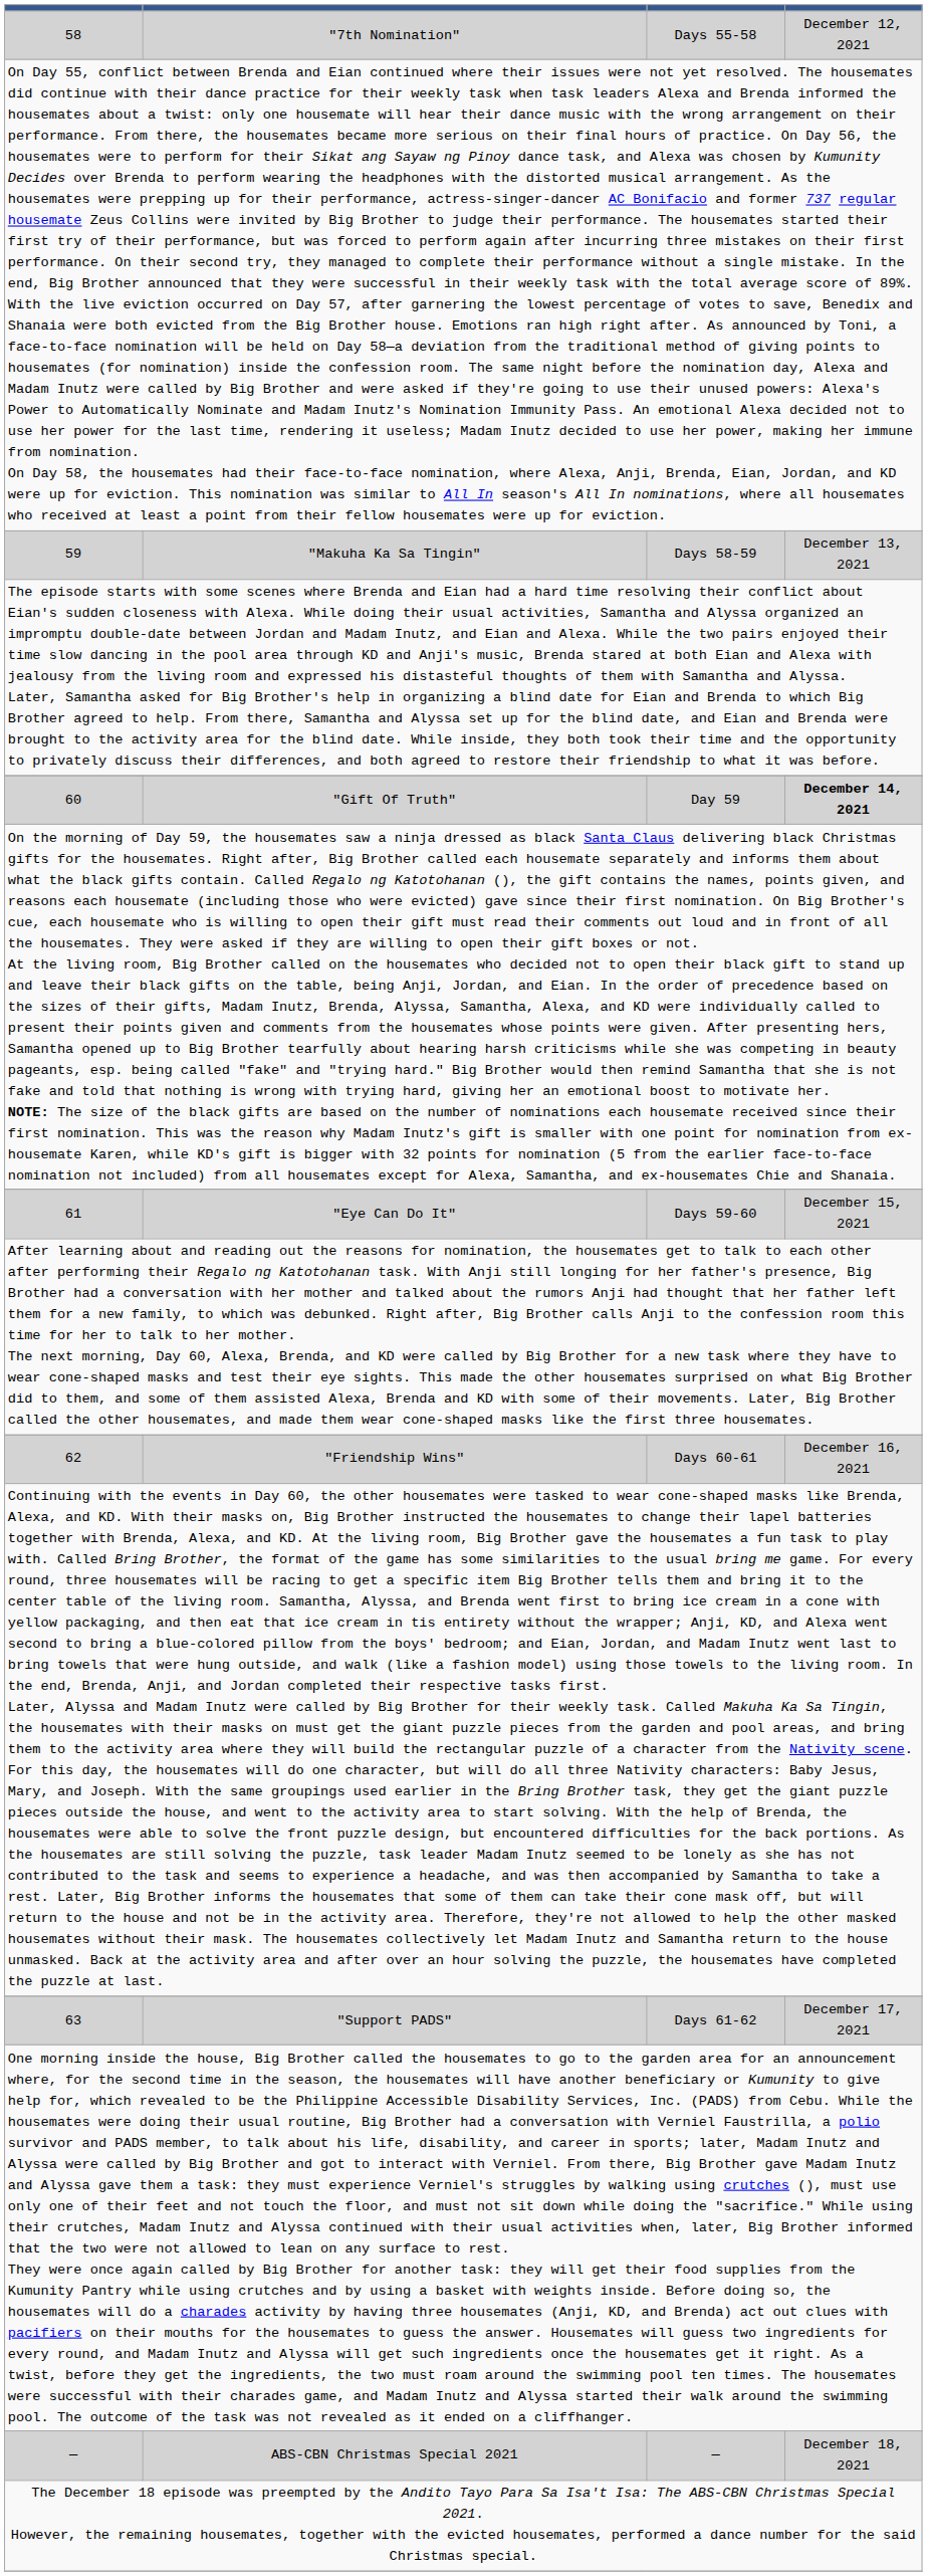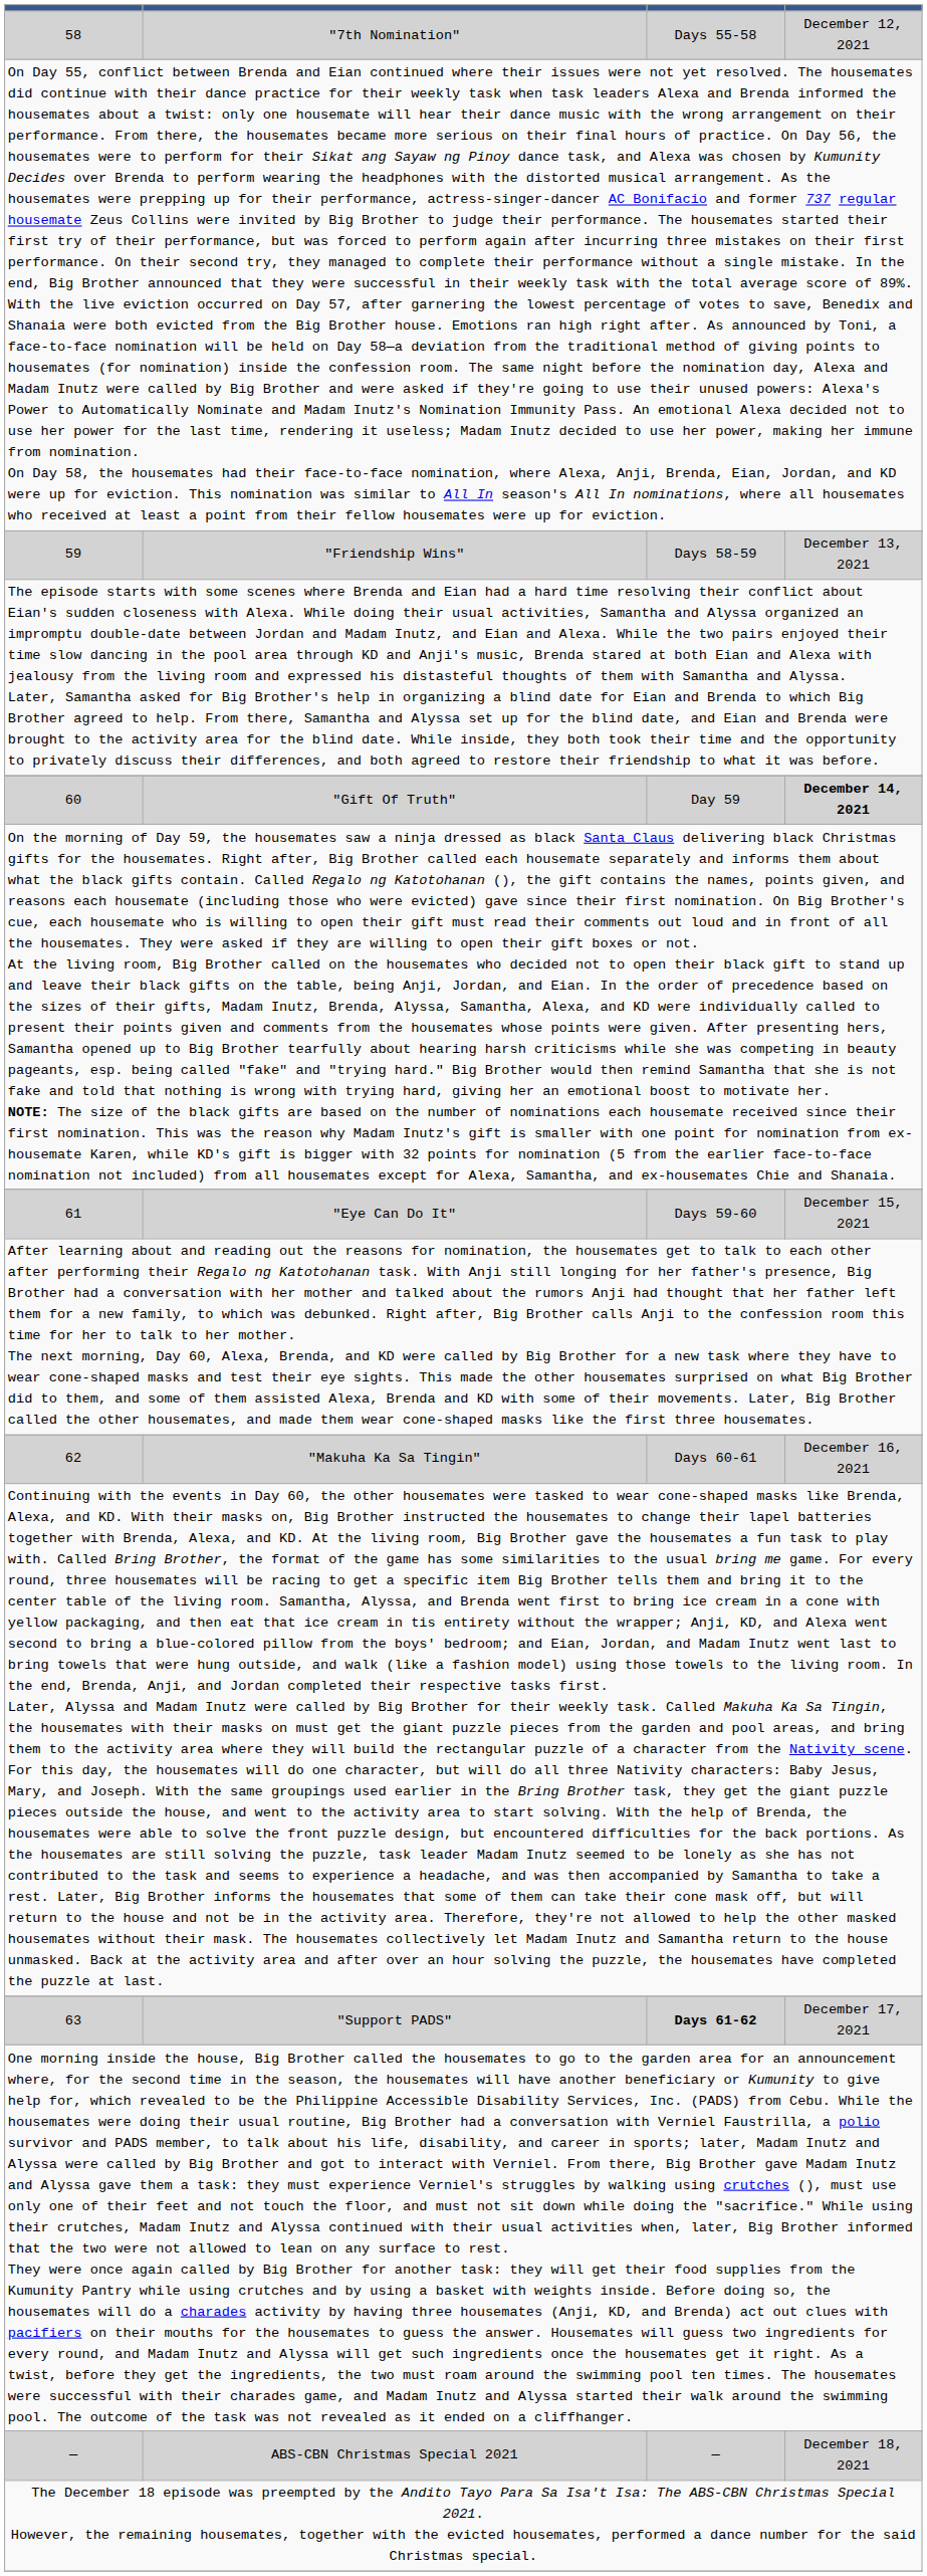59 | column 2: "Makuha Ka Sa Tingin" -> "Friendship Wins"
62 | column 2: "Friendship Wins" -> "Makuha Ka Sa Tingin"
63 | column 3: normal -> bold
